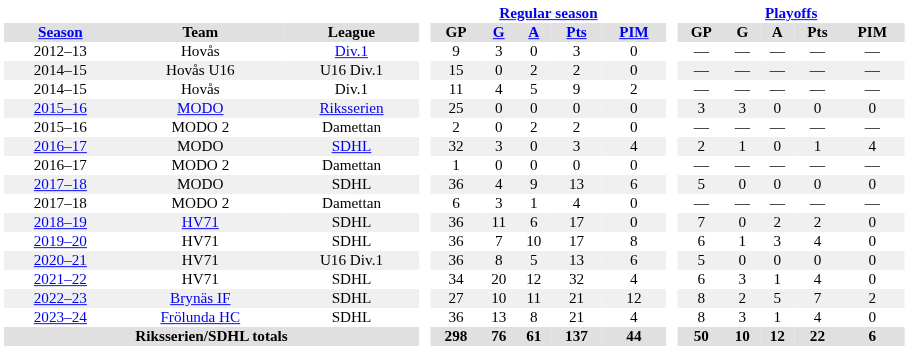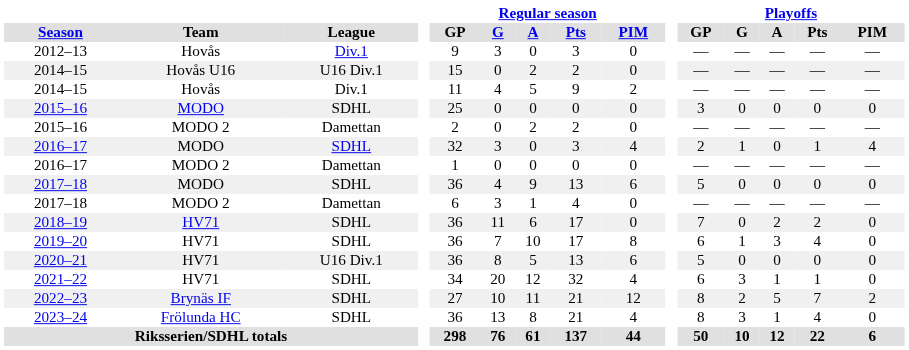2015–16 / MODO | League: Riksserien -> SDHL
2015–16 / MODO | Playoffs / G: 3 -> 0
2021–22 | Playoffs / Pts: 4 -> 1
